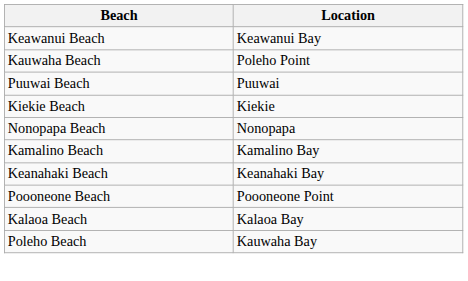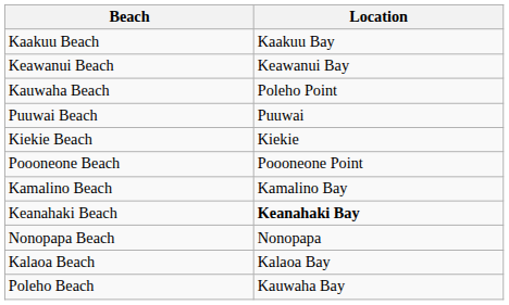+ row: Kaakuu Beach | Kaakuu Bay
rows swapped: Nonopapa Beach <-> Poooneone Beach
Keanahaki Beach | Location: normal -> bold
